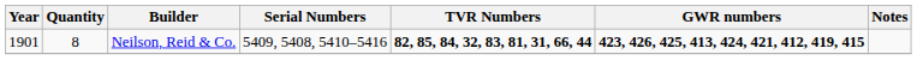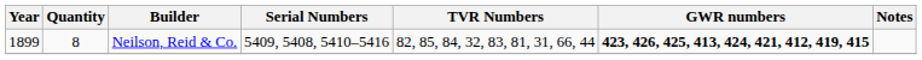Neilson, Reid & Co. | Year: 1901 -> 1899
Neilson, Reid & Co. | TVR Numbers: bold -> normal
